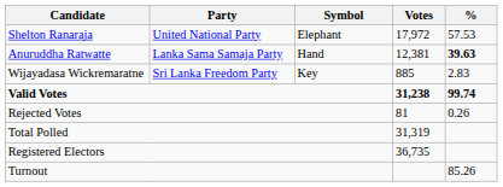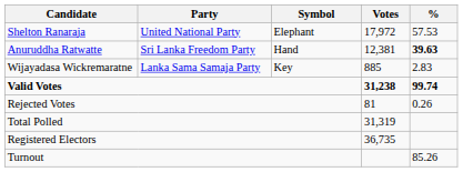Anuruddha Ratwatte | Party: Lanka Sama Samaja Party -> Sri Lanka Freedom Party
Wijayadasa Wickremaratne | Party: Sri Lanka Freedom Party -> Lanka Sama Samaja Party
